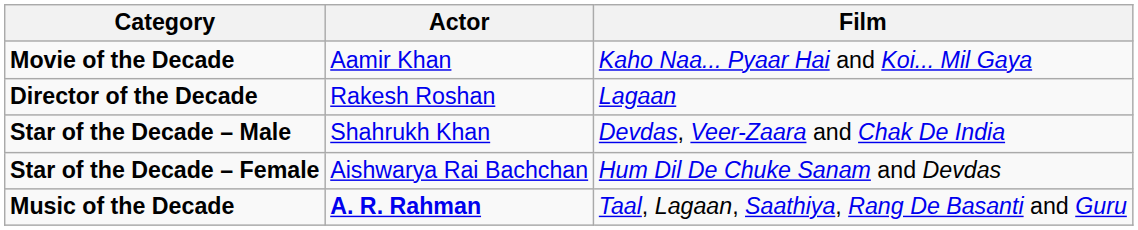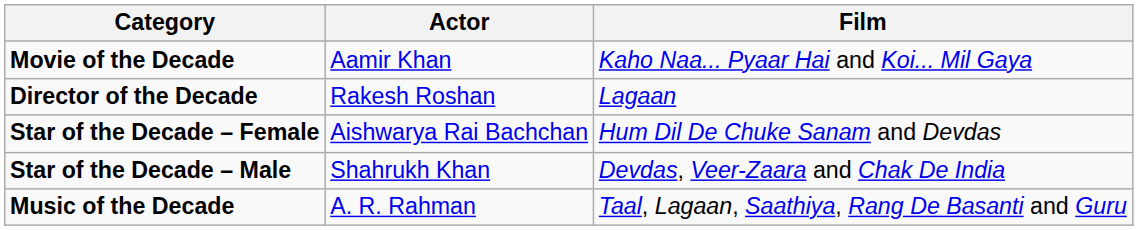rows swapped: Star of the Decade – Male <-> Star of the Decade – Female
Music of the Decade | Actor: bold -> normal
